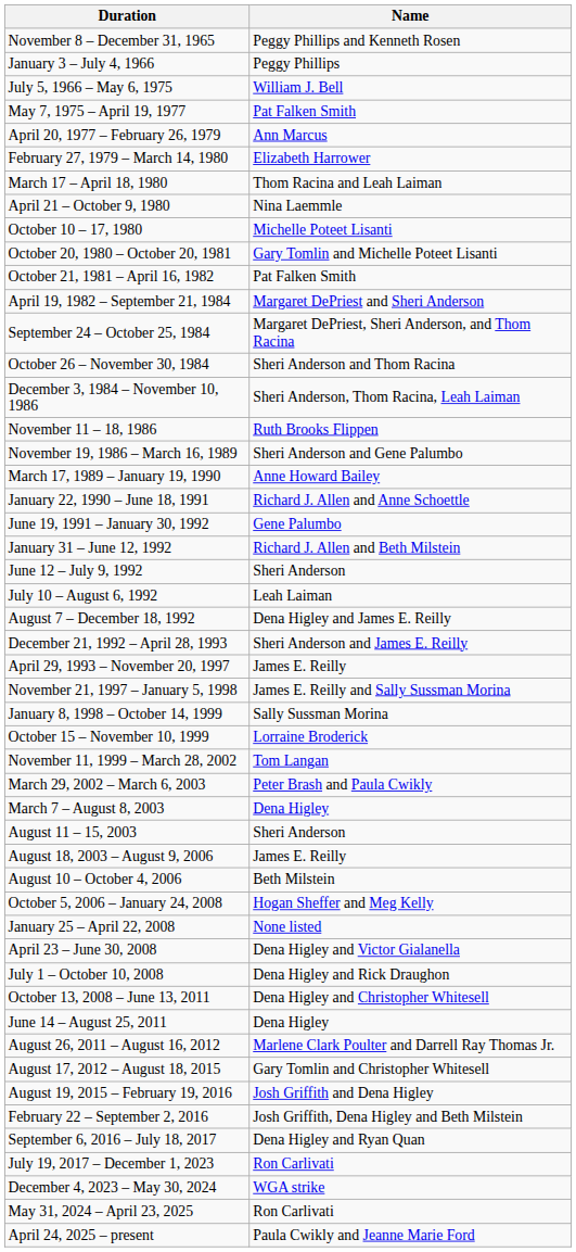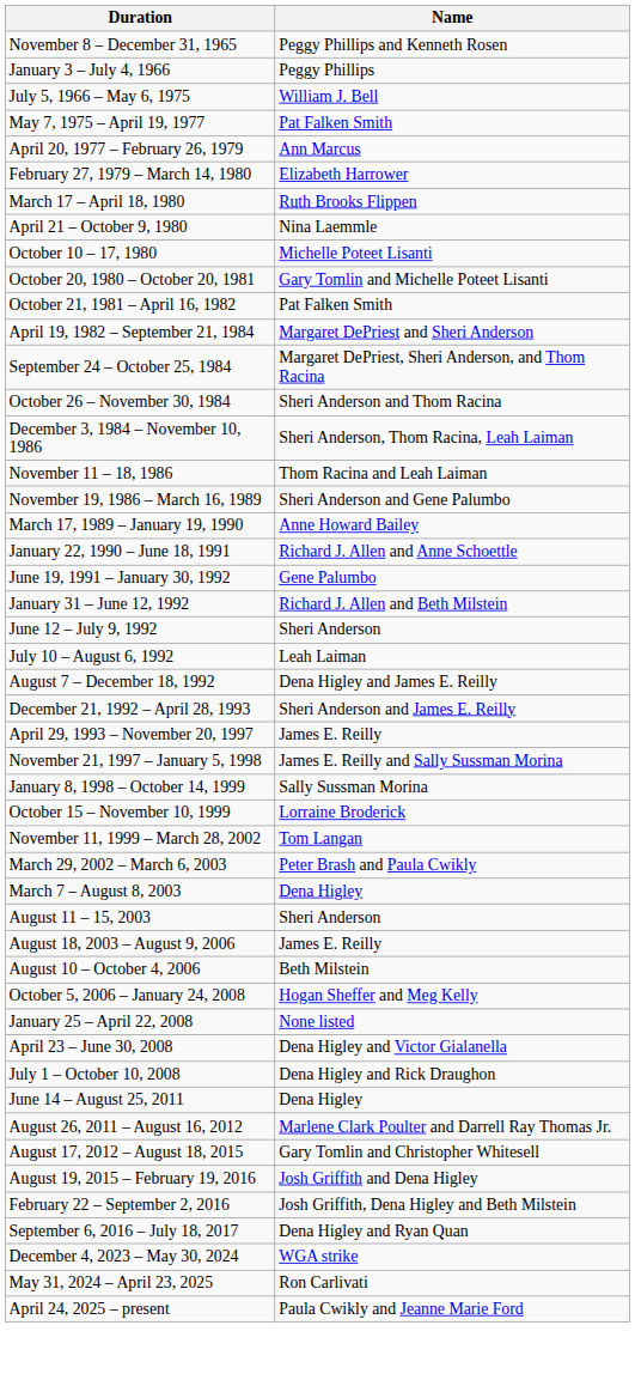March 17 – April 18, 1980 | Name: Thom Racina and Leah Laiman -> Ruth Brooks Flippen
November 11 – 18, 1986 | Name: Ruth Brooks Flippen -> Thom Racina and Leah Laiman
- row: October 13, 2008 – June 13, 2011 | Dena Higley and Christopher Whitesell
- row: July 19, 2017 – December 1, 2023 | Ron Carlivati
